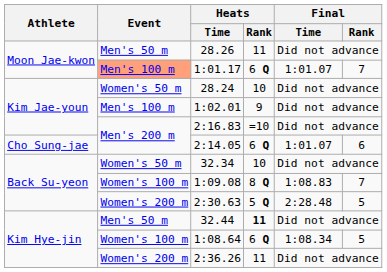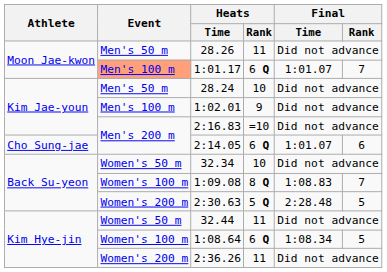28.24 | Event: Women's 50 m -> Men's 50 m
32.44 | Event: Men's 50 m -> Women's 50 m
32.44 | Heats / Rank: bold -> normal
